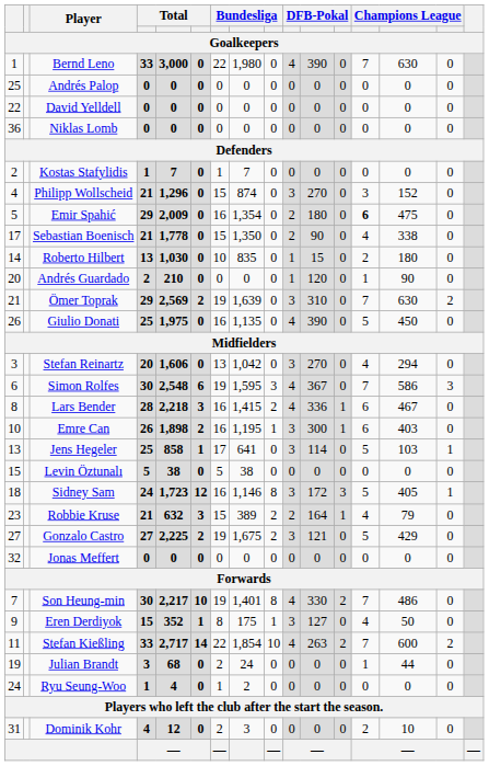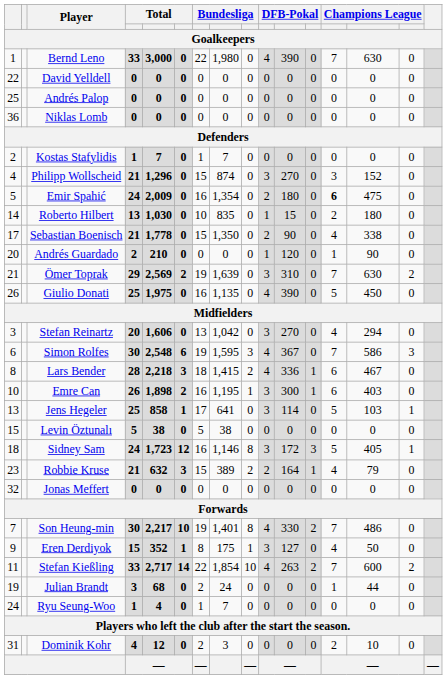rows swapped: David Yelldell <-> Andrés Palop
Emir Spahić | column 4: 29 -> 24
rows swapped: Roberto Hilbert <-> Sebastian Boenisch
Lars Bender | column 7: 16 -> 18
- row: 27 | Gonzalo Castro | 27 | 2,225 | 2 | 19 | 1,675 | 2 | 3 | 121 | 0 | 5 | 429 | 0
Ryu Seung-Woo | column 8: 2 -> 7
